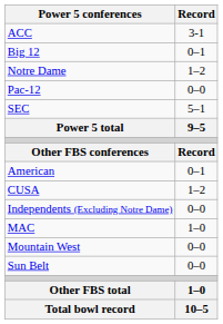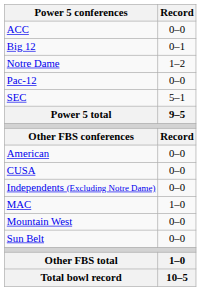ACC | Record: 3-1 -> 0–0
American | Record: 0–1 -> 0–0
CUSA | Record: 1–2 -> 0–0
